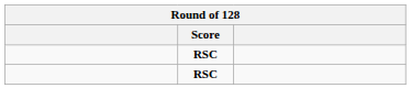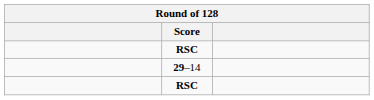+ row: 29–14
